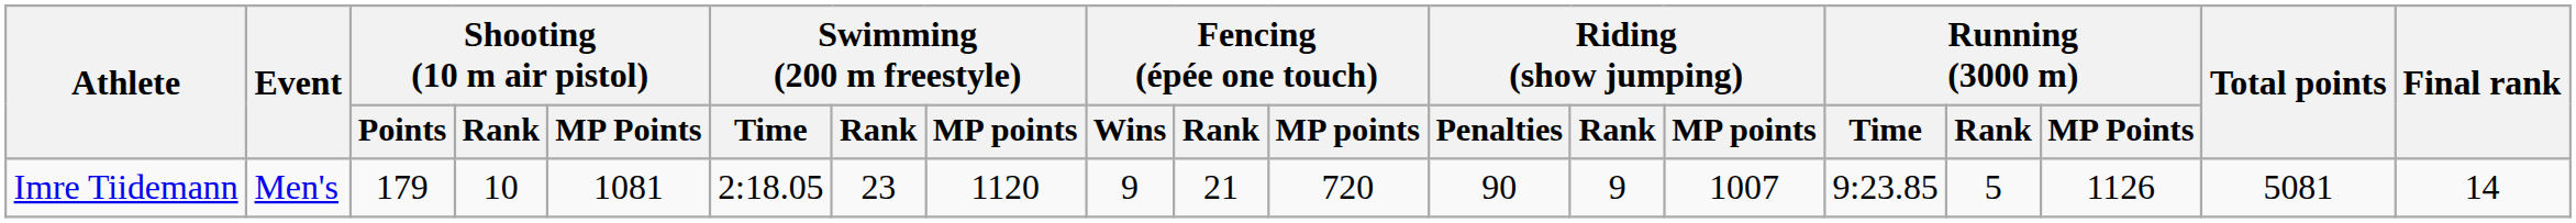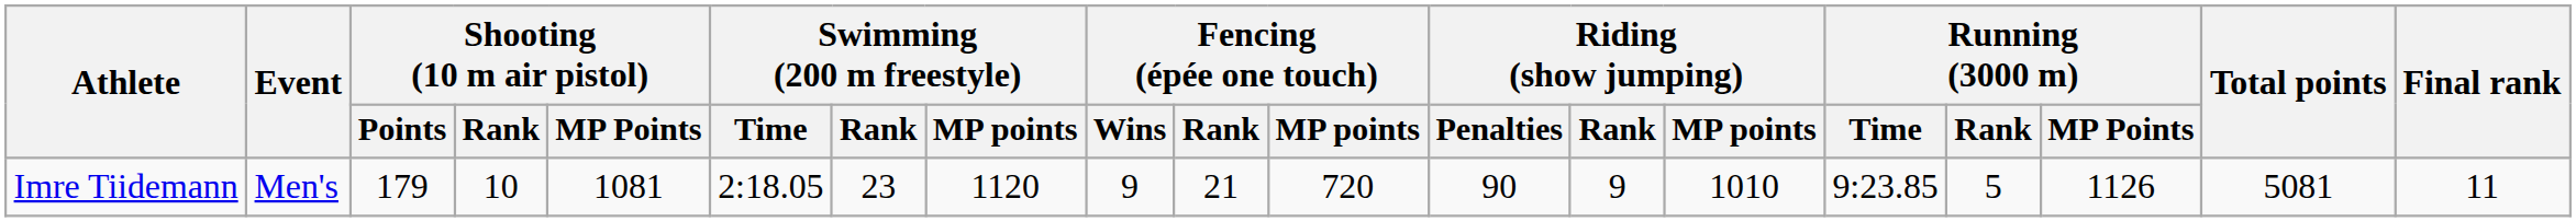Imre Tiidemann | Riding (show jumping) / MP points: 1007 -> 1010
Imre Tiidemann | Final rank: 14 -> 11
